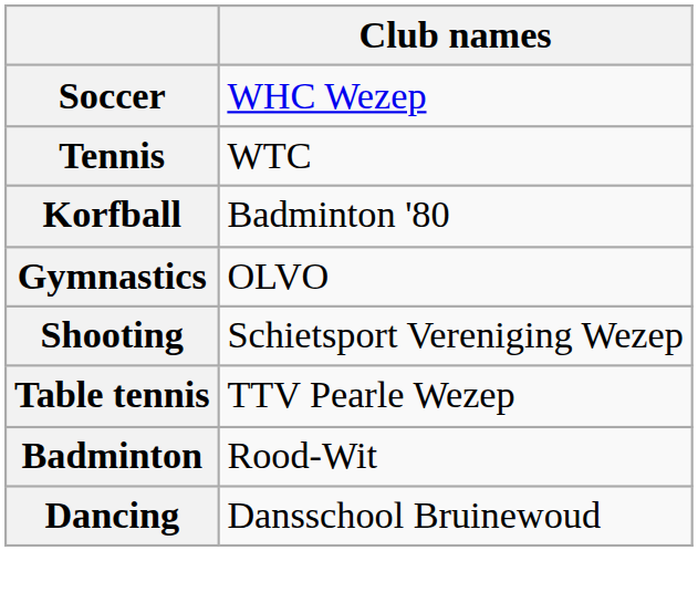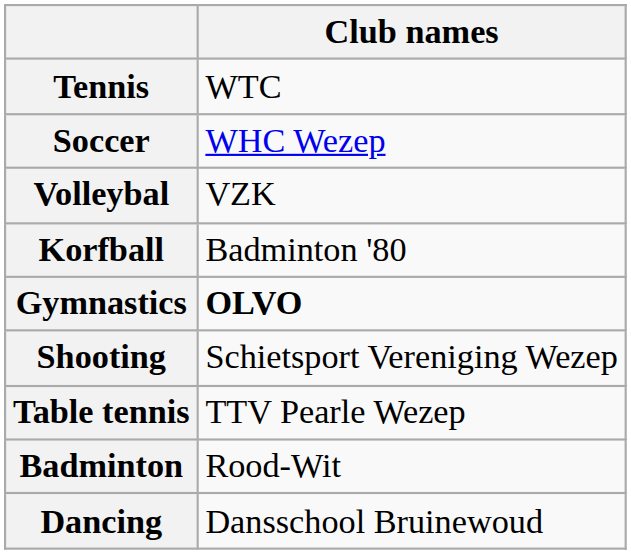rows swapped: Soccer <-> Tennis
+ row: Volleybal | VZK
Gymnastics | Club names: normal -> bold
